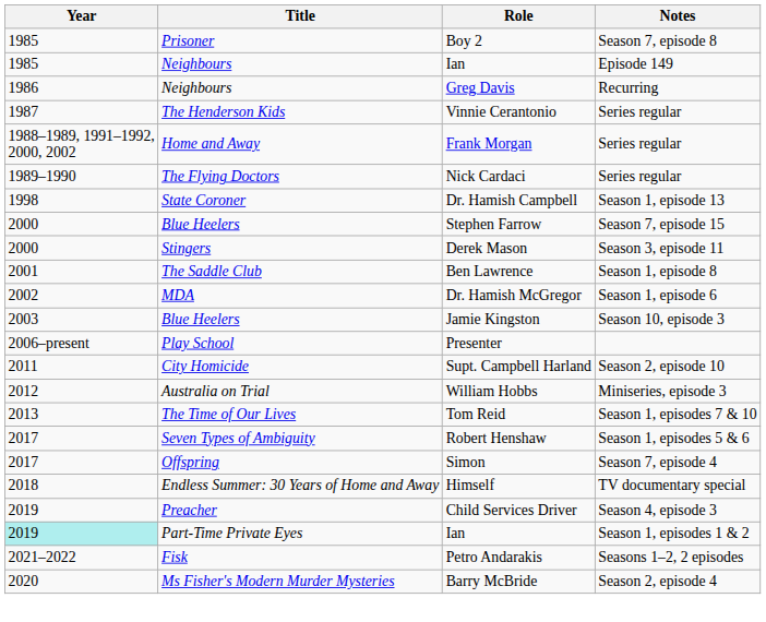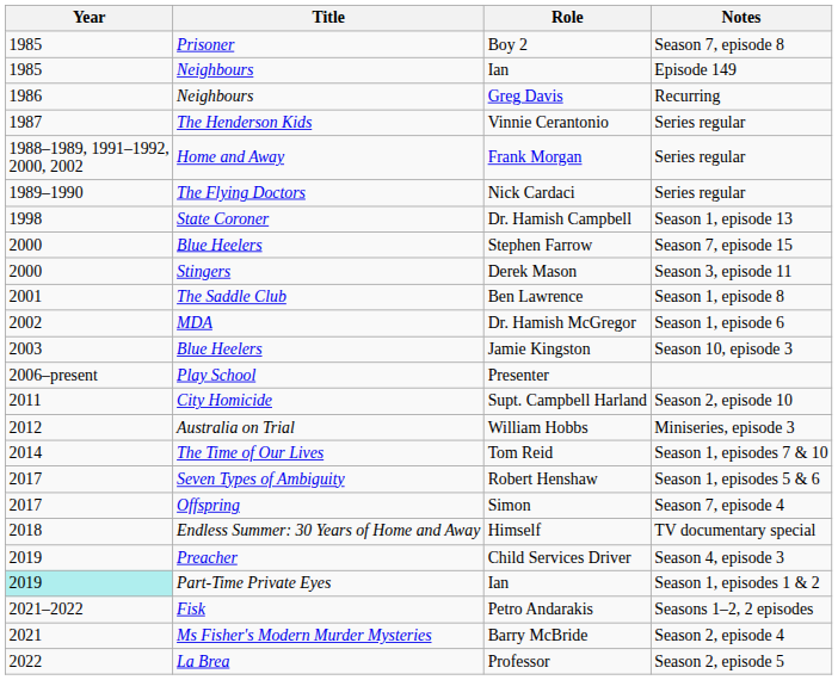Tom Reid | Year: 2013 -> 2014
Barry McBride | Year: 2020 -> 2021
+ row: 2022 | La Brea | Professor | Season 2, episode 5
